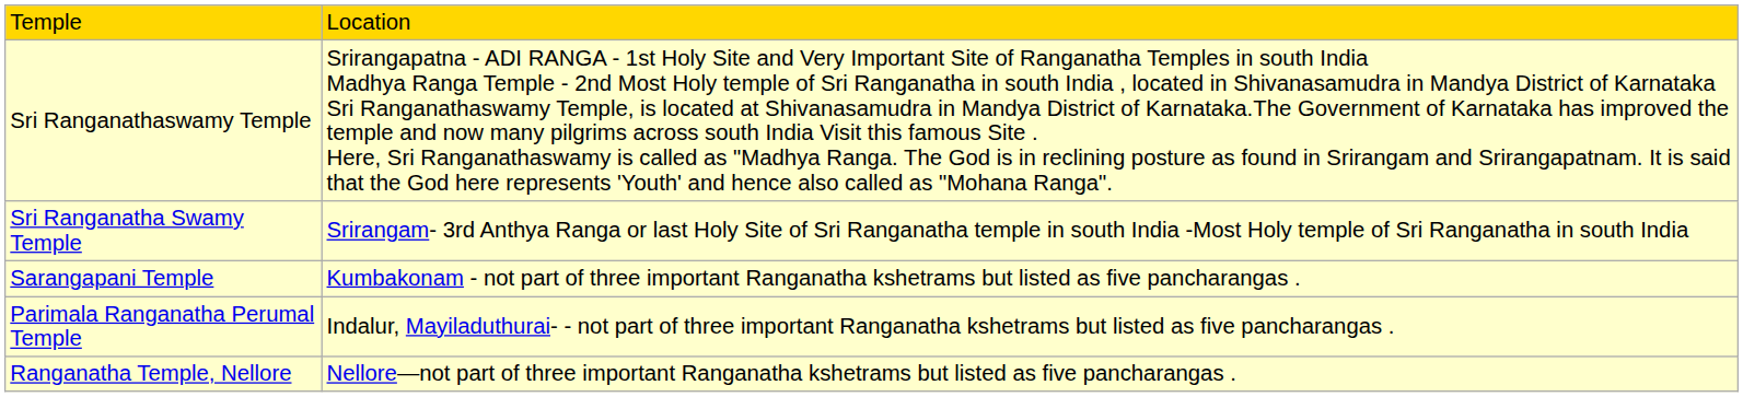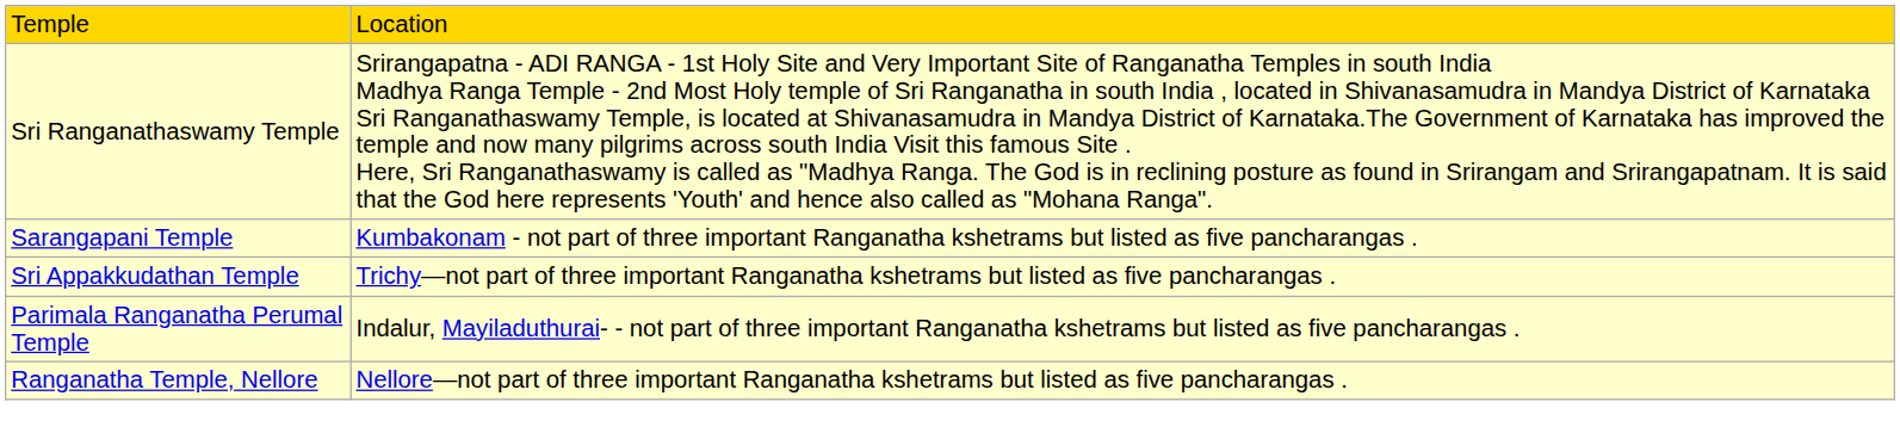- row: Sri Ranganatha Swamy Temple | Srirangam- 3rd Anthya Ranga or last Holy Site of Sri Ranganatha temple in south India -Most Holy temple of Sri Ranganatha in south India
+ row: Sri Appakkudathan Temple | Trichy—not part of three important Ranganatha kshetrams but listed as five pancharangas .
